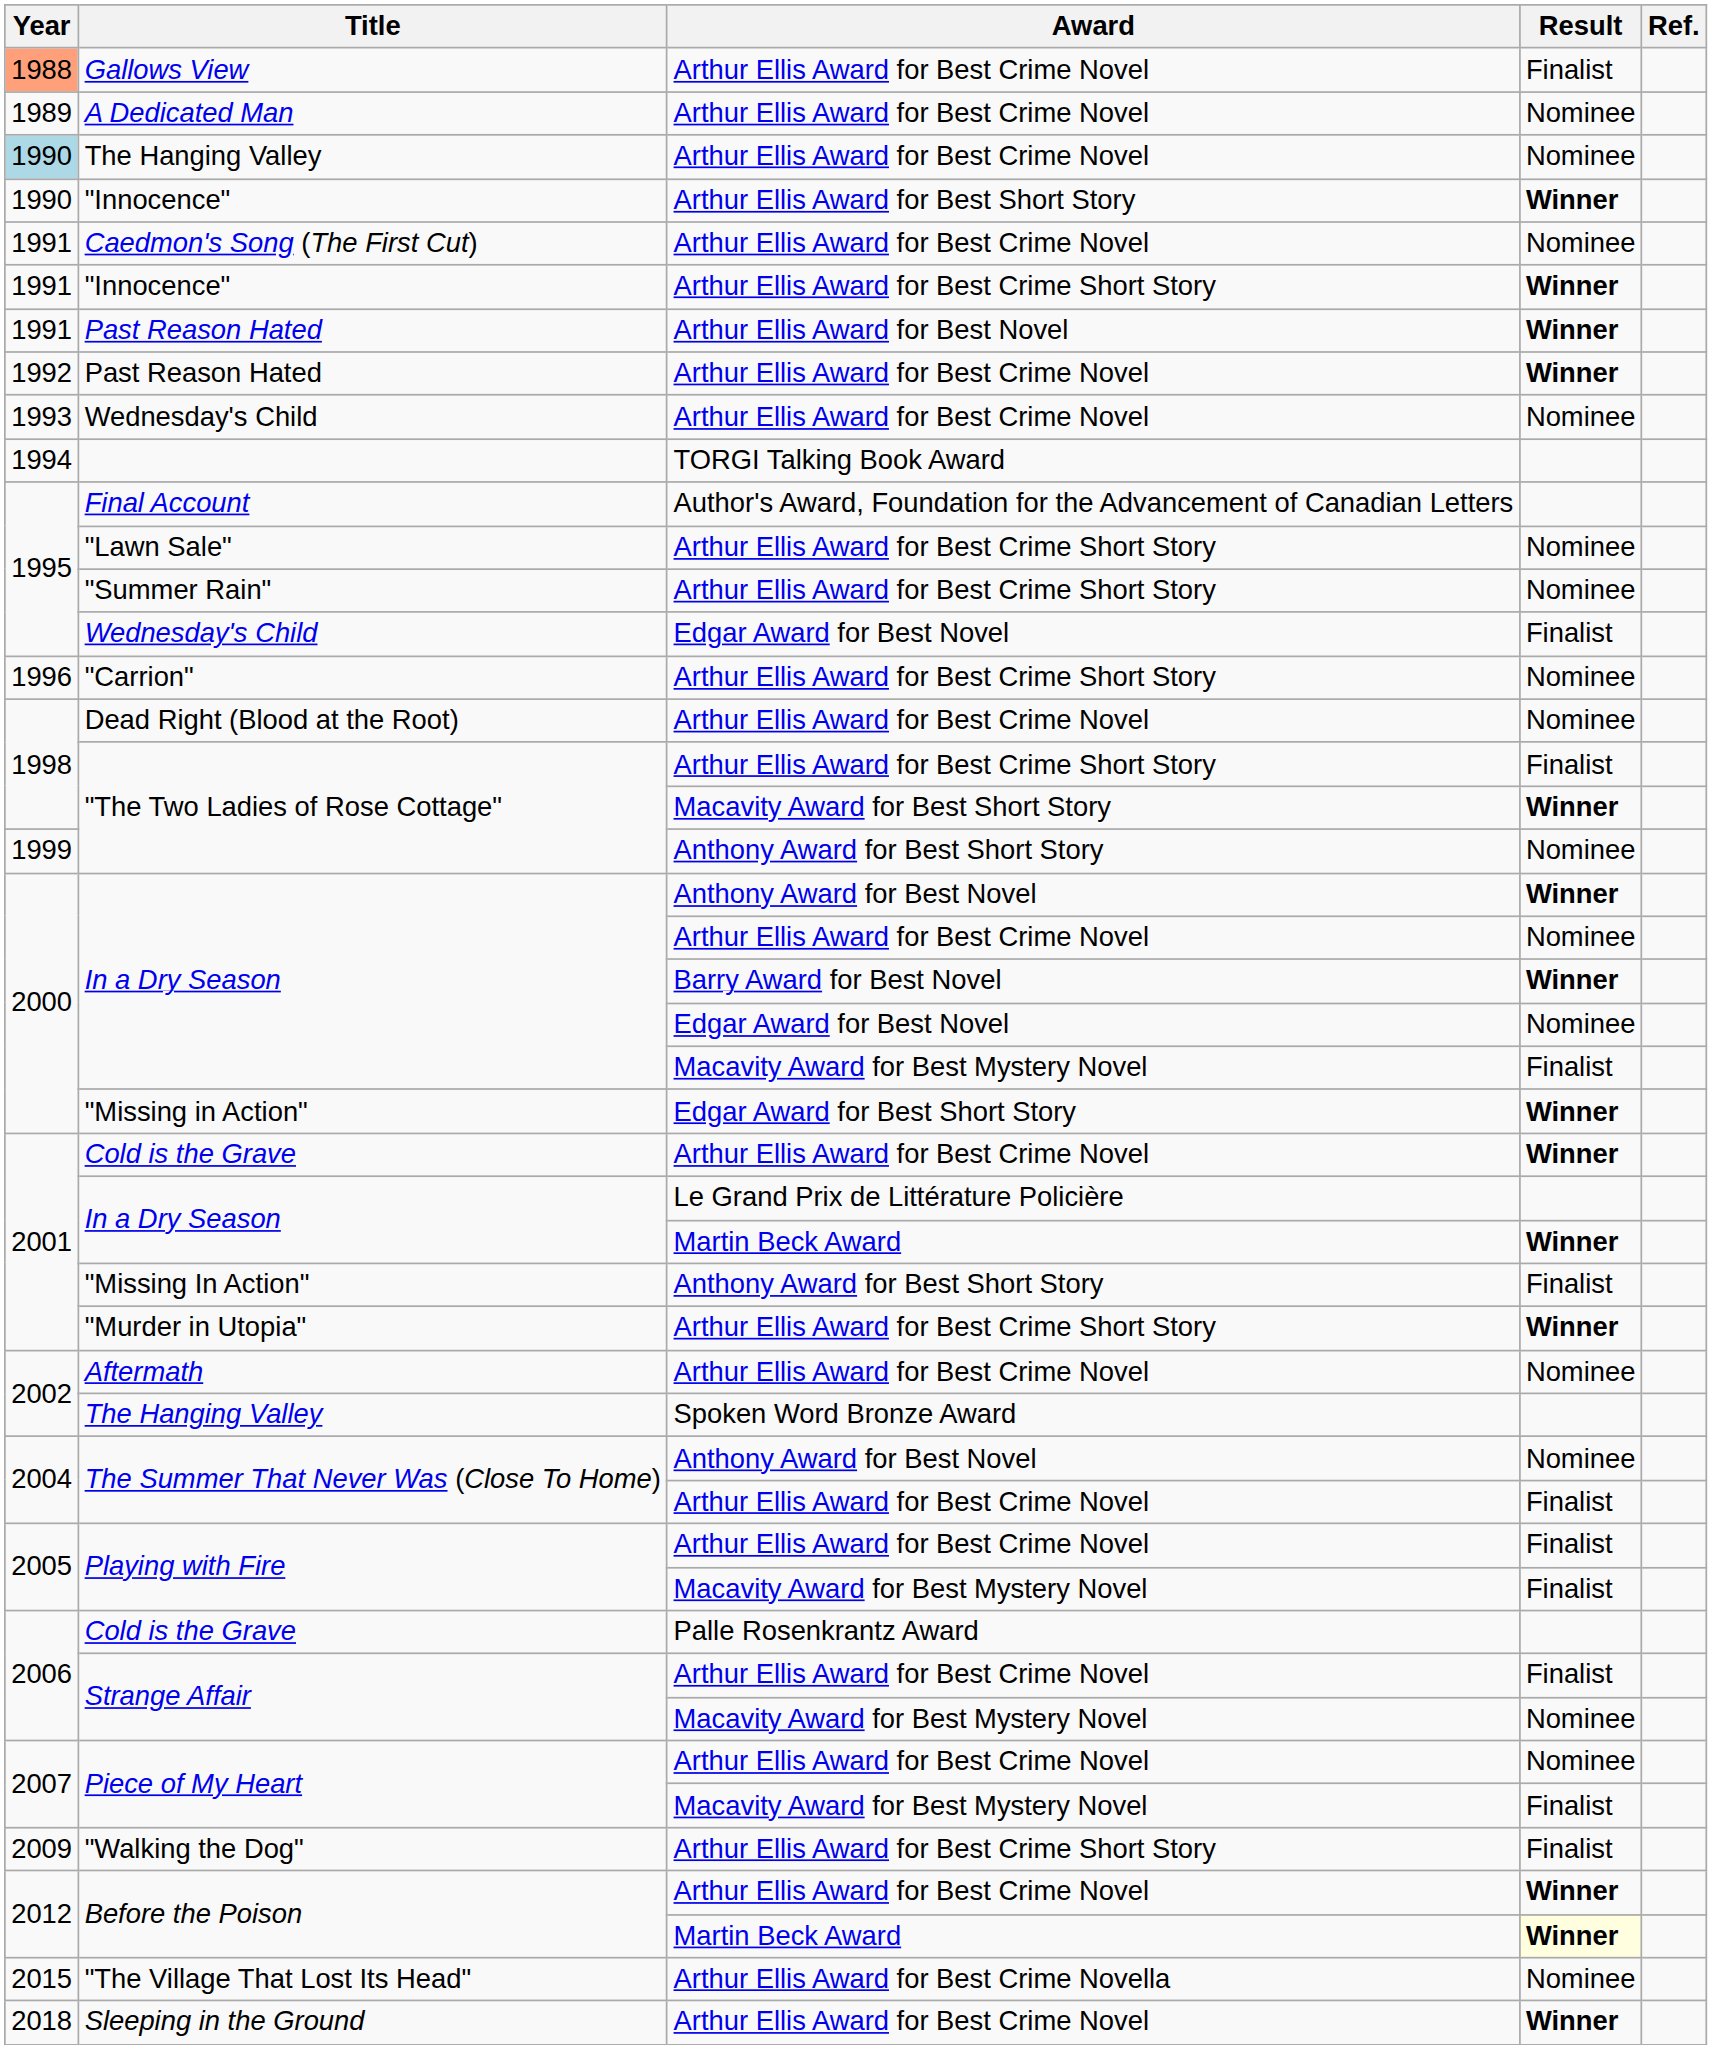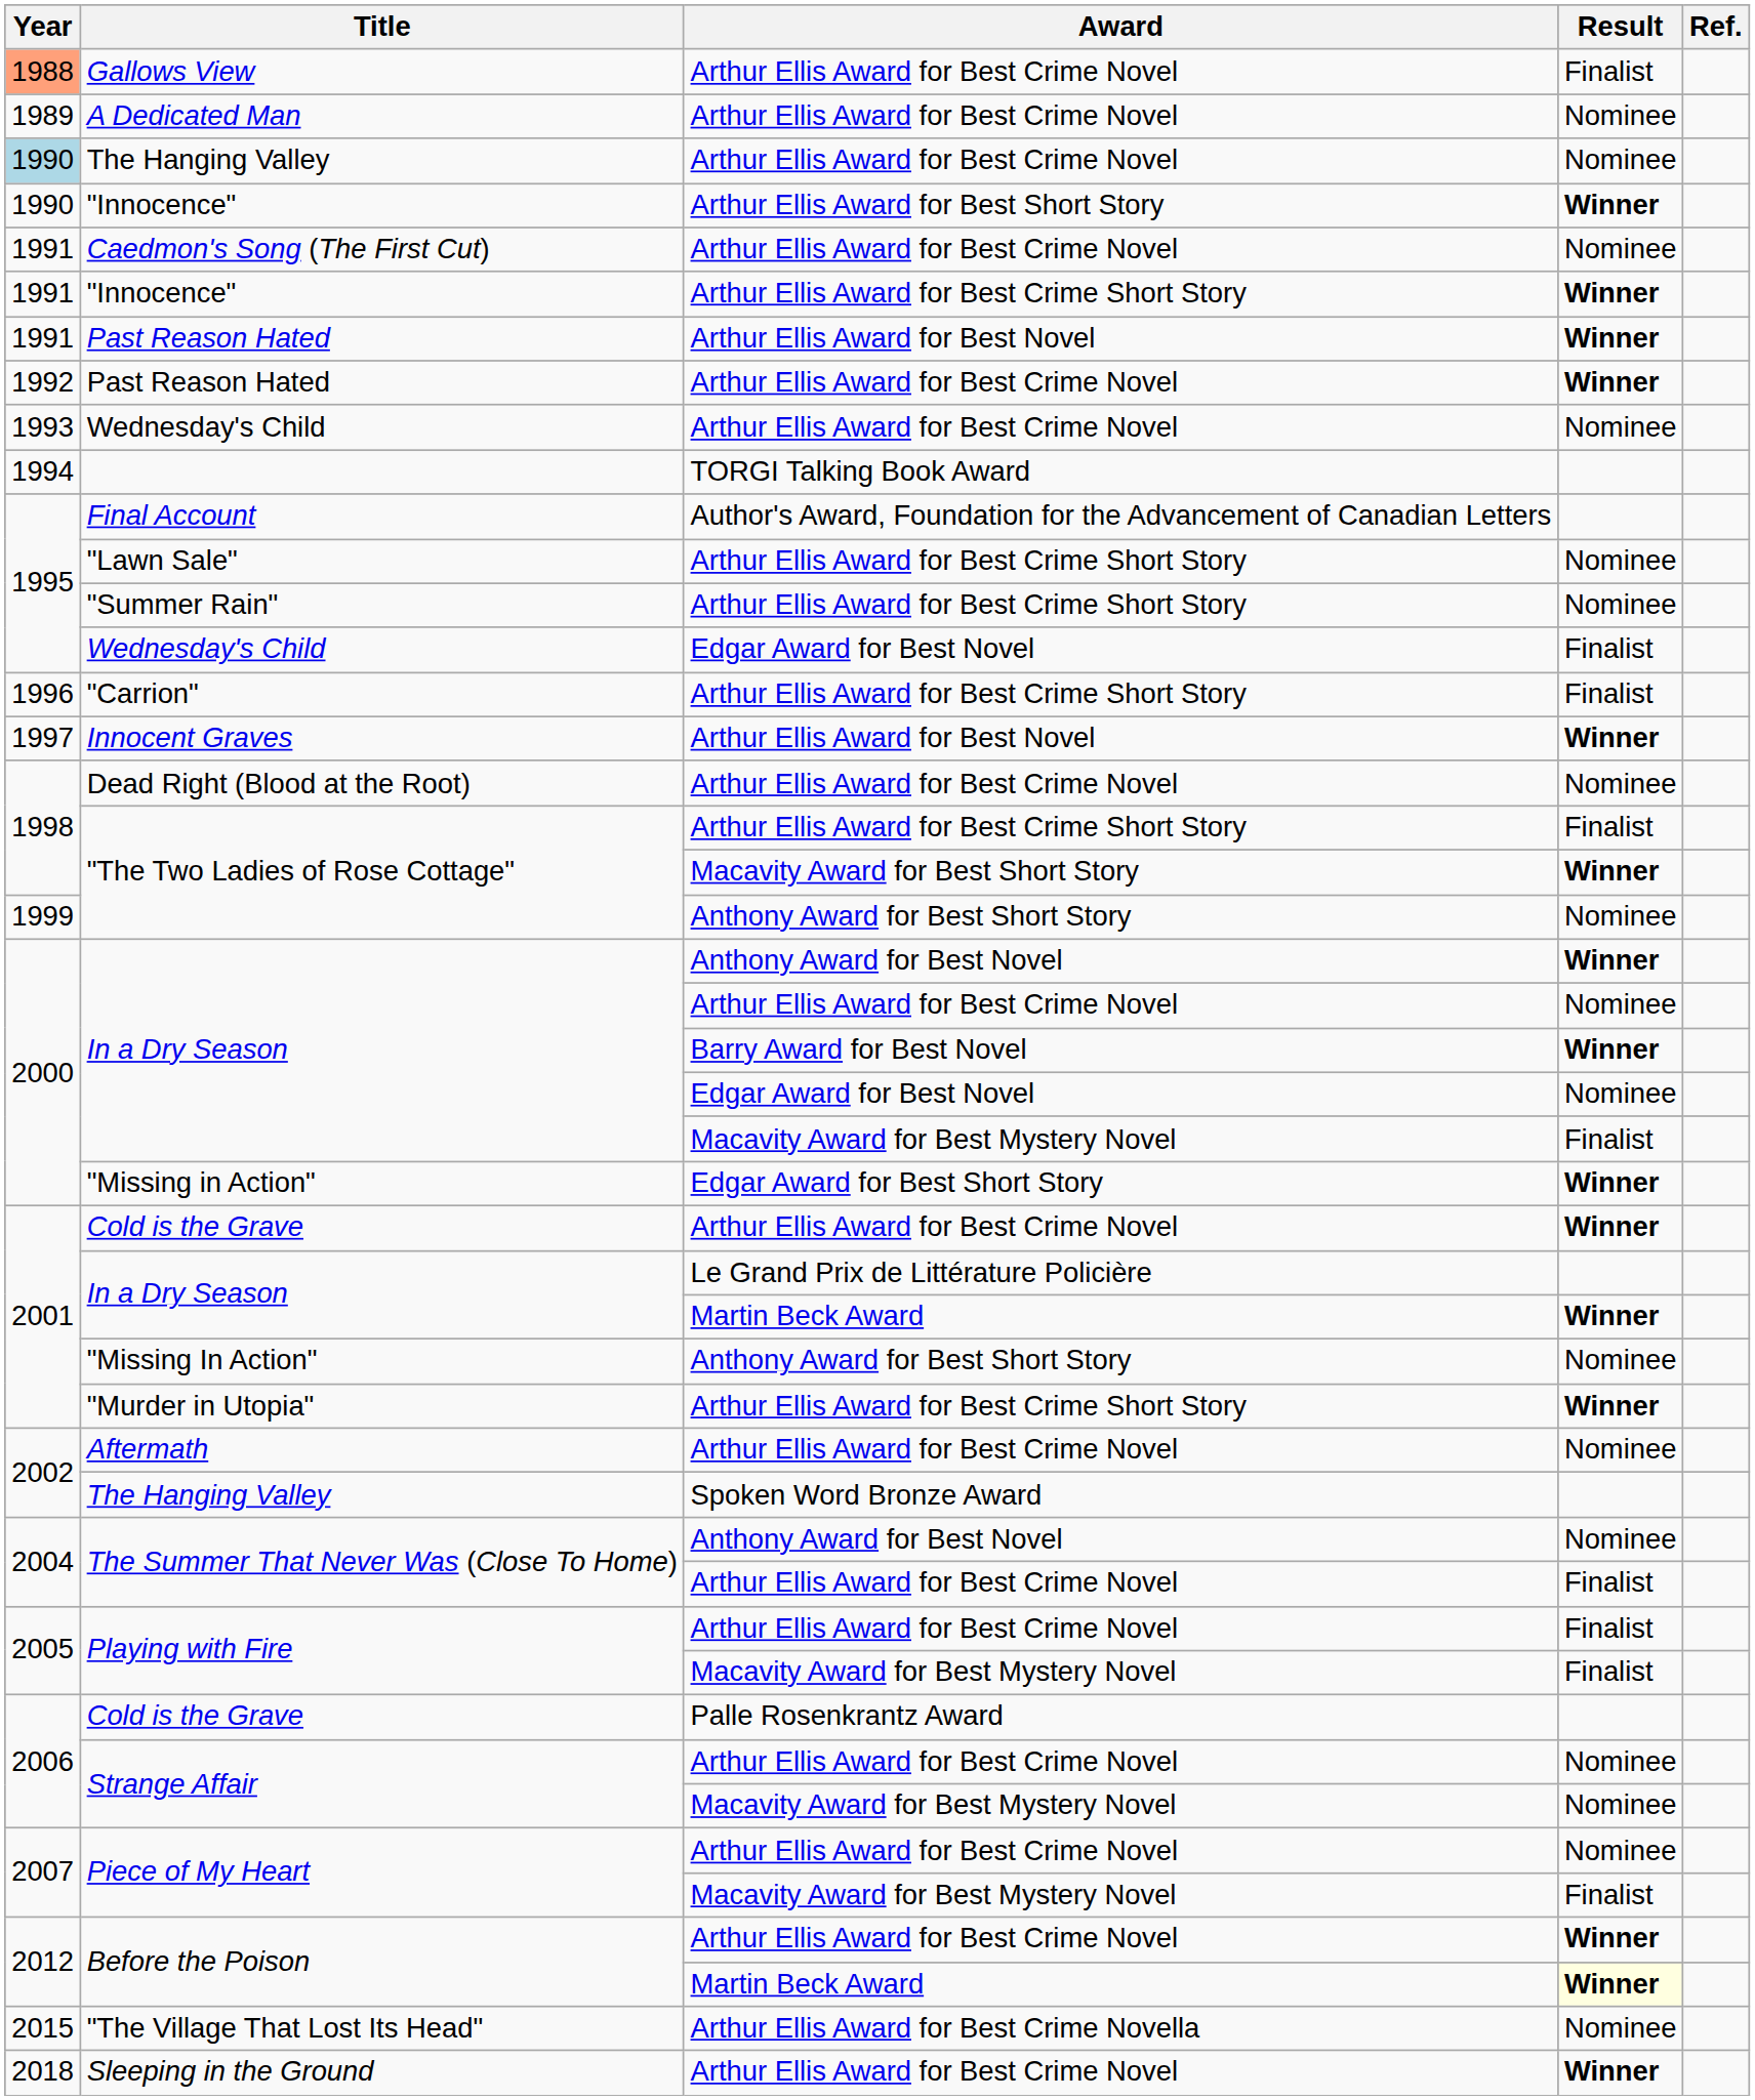"Carrion" | Result: Nominee -> Finalist
+ row: 1997 | Innocent Graves | Arthur Ellis Award for Best Novel | Winner
"Missing In Action" | Result: Finalist -> Nominee
Strange Affair / Arthur Ellis Award for Best Crime Novel | Result: Finalist -> Nominee
- row: 2009 | "Walking the Dog" | Arthur Ellis Award for Best Crime Short Story | Finalist
